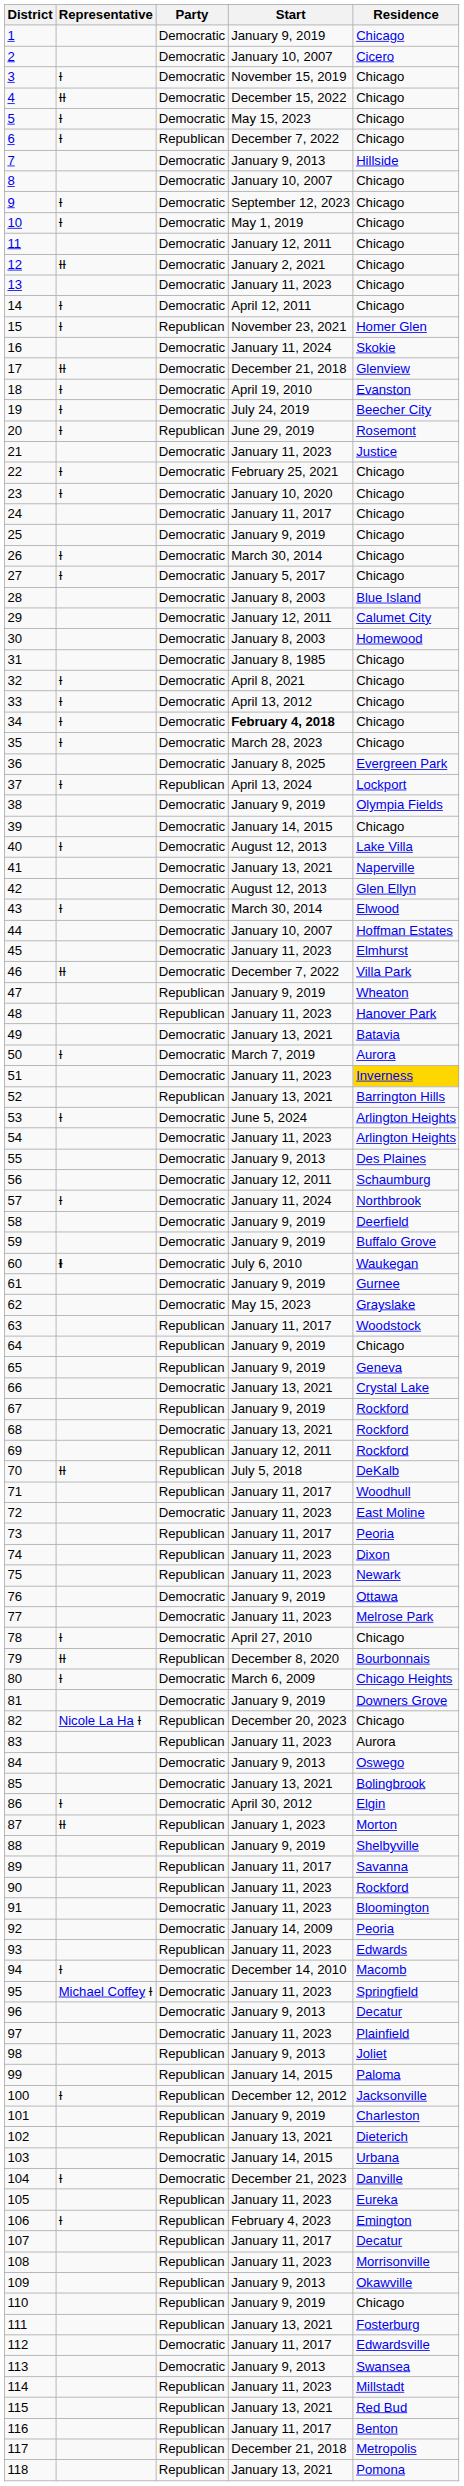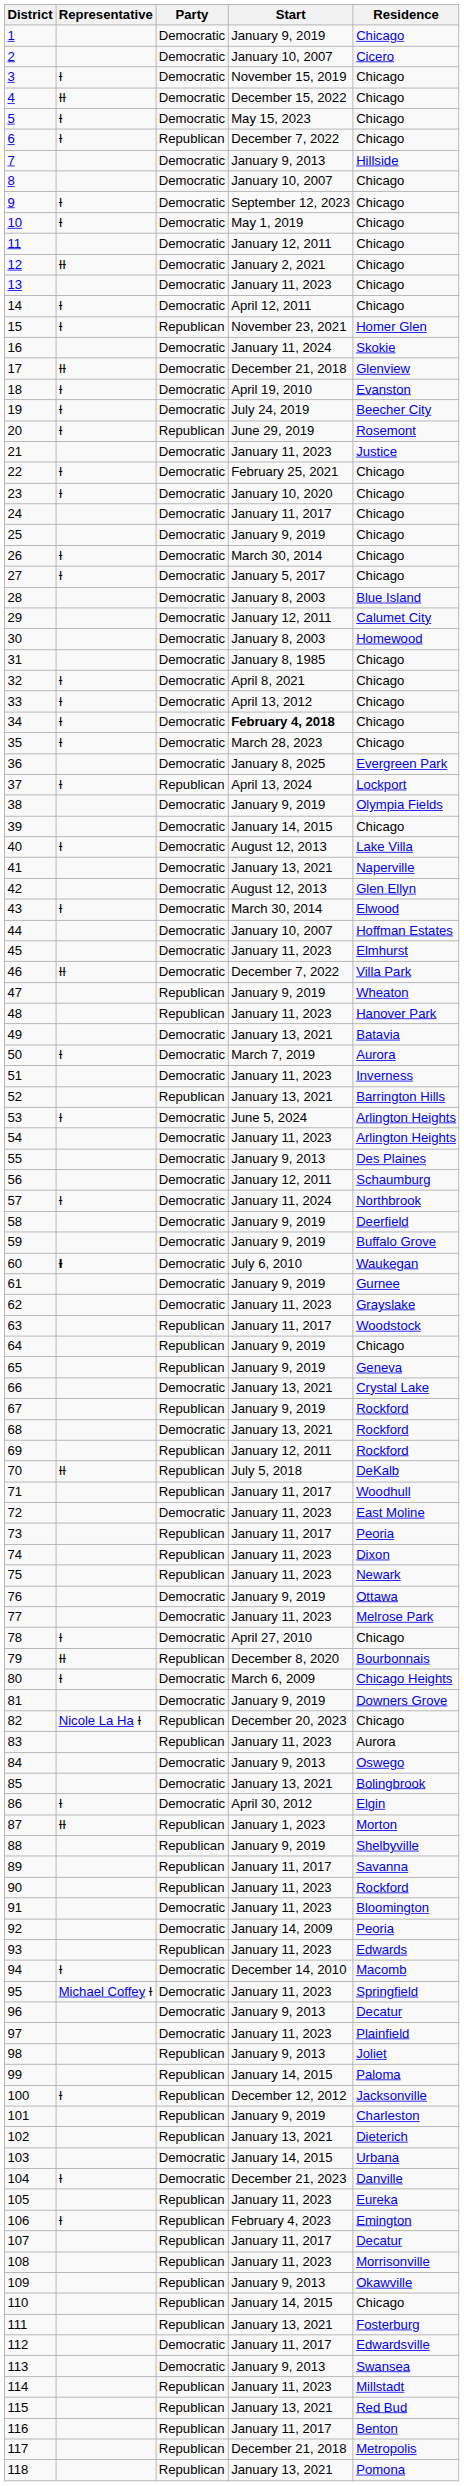51 | Residence: gold background -> no background
62 | Start: May 15, 2023 -> January 11, 2023
110 | Start: January 9, 2019 -> January 14, 2015
